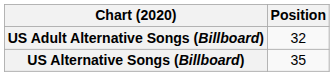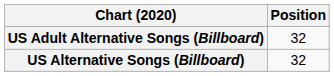US Alternative Songs (Billboard) | Position: 35 -> 32
